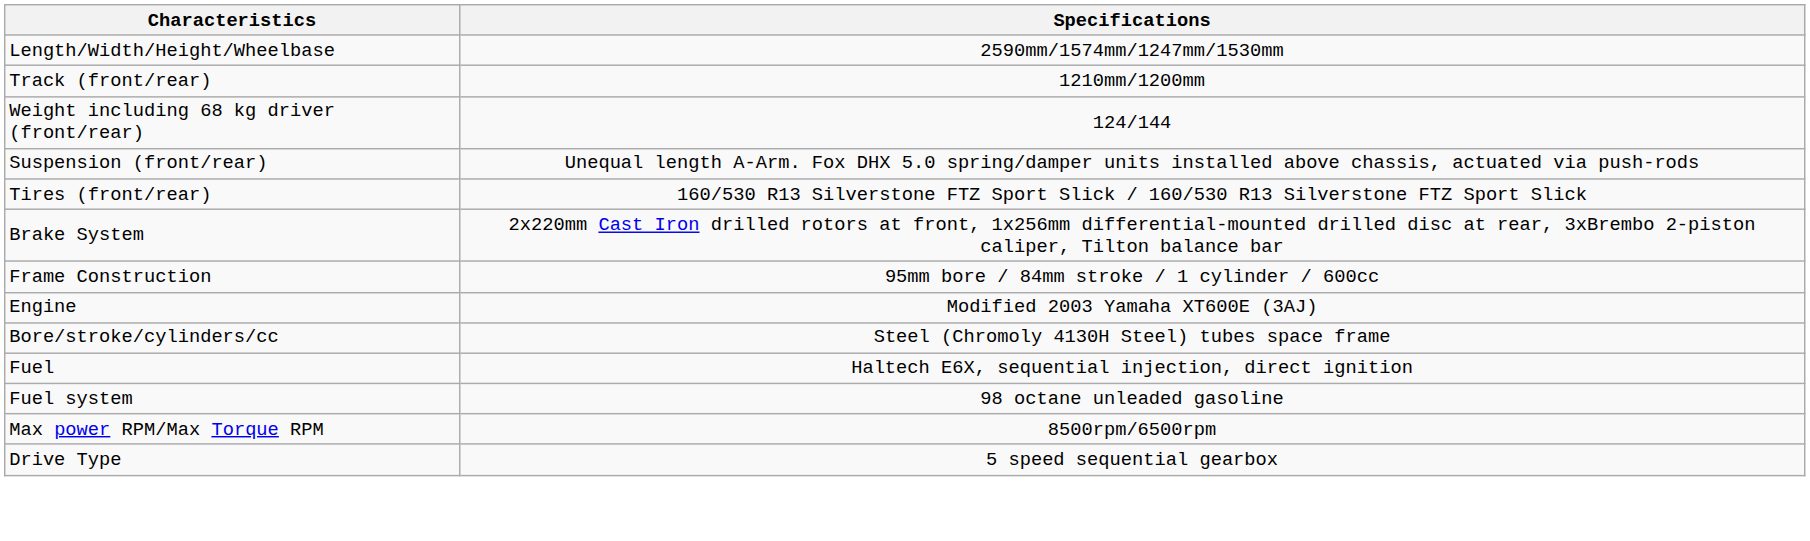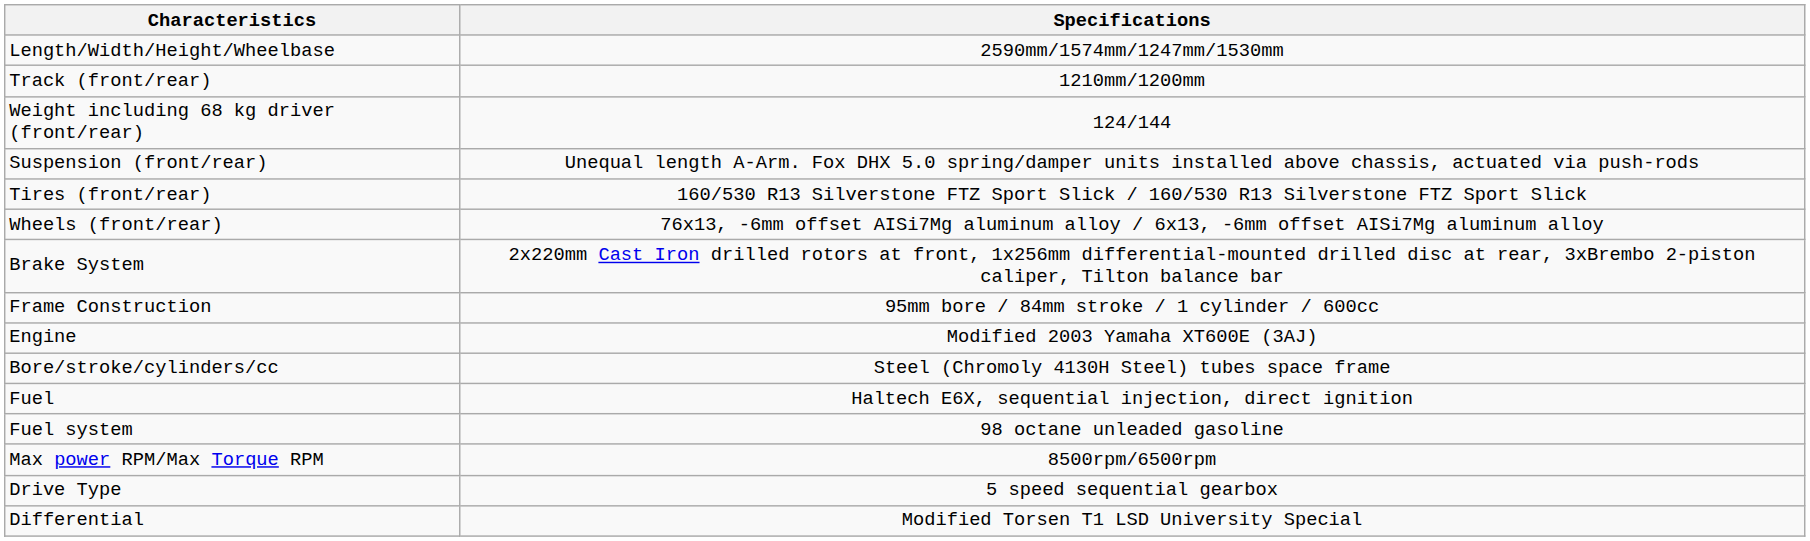+ row: Wheels (front/rear) | 76x13, -6mm offset AISi7Mg aluminum alloy / 6x13, -6mm offset AISi7Mg aluminum alloy
+ row: Differential | Modified Torsen T1 LSD University Special
